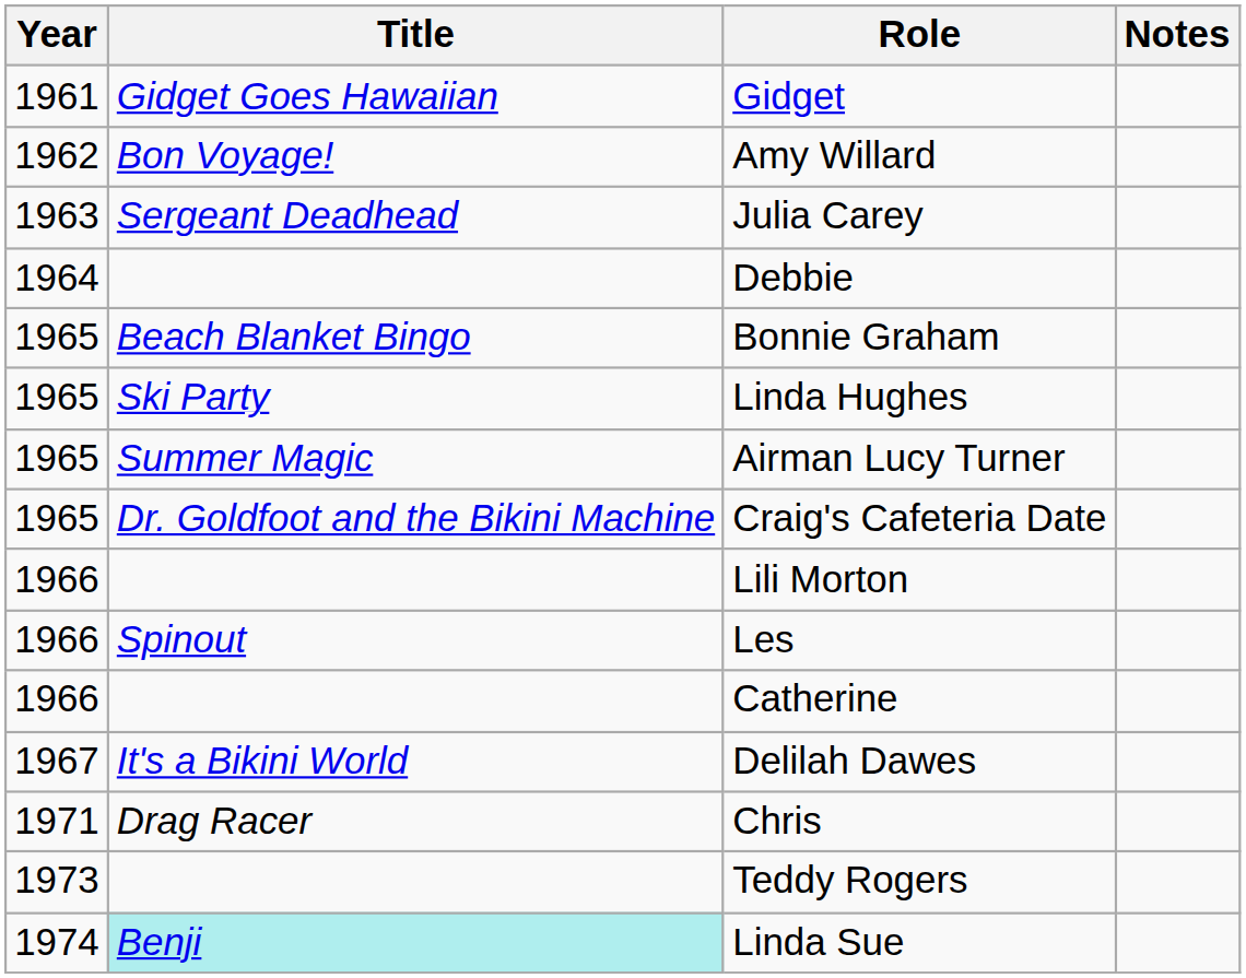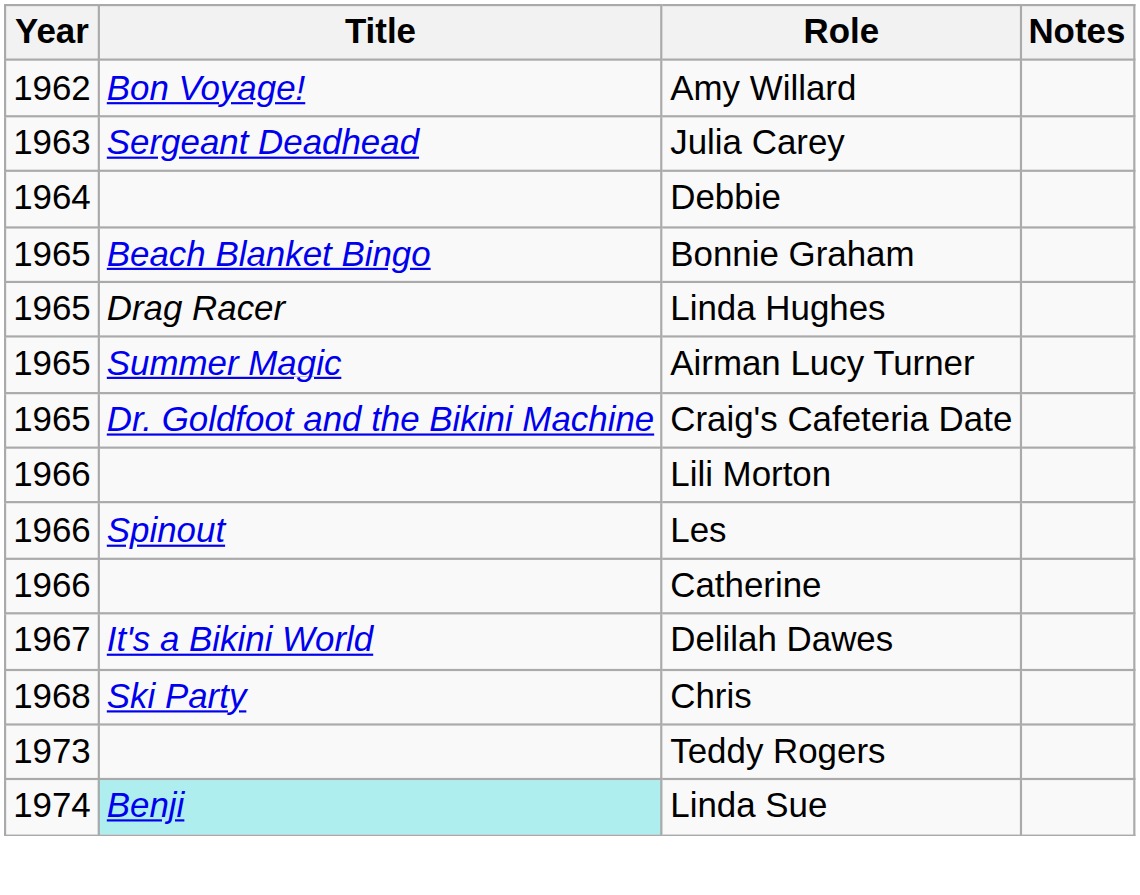- row: 1961 | Gidget Goes Hawaiian | Gidget
Linda Hughes | Title: Ski Party -> Drag Racer
Chris | Year: 1971 -> 1968
Chris | Title: Drag Racer -> Ski Party
